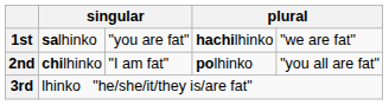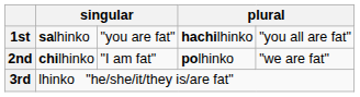1st | column 5: "we are fat" -> "you all are fat"
2nd | column 5: "you all are fat" -> "we are fat"
